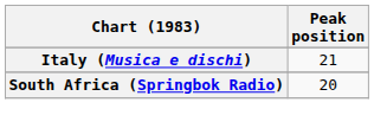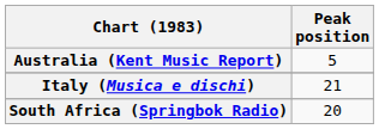+ row: Australia (Kent Music Report) | 5
